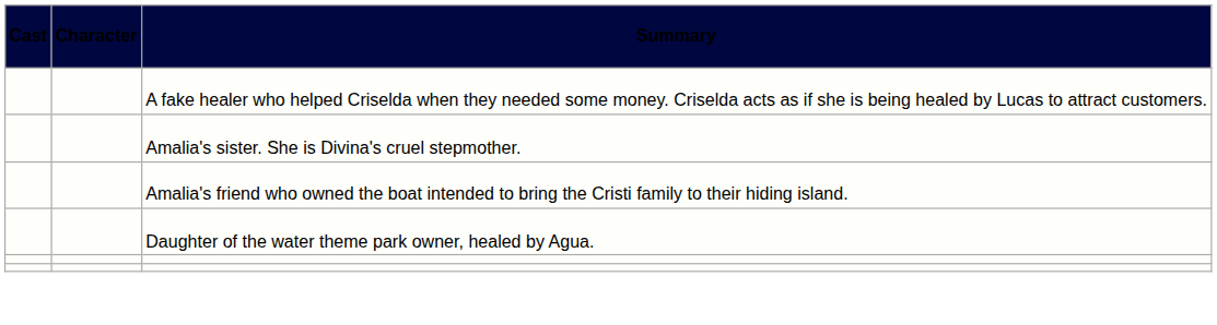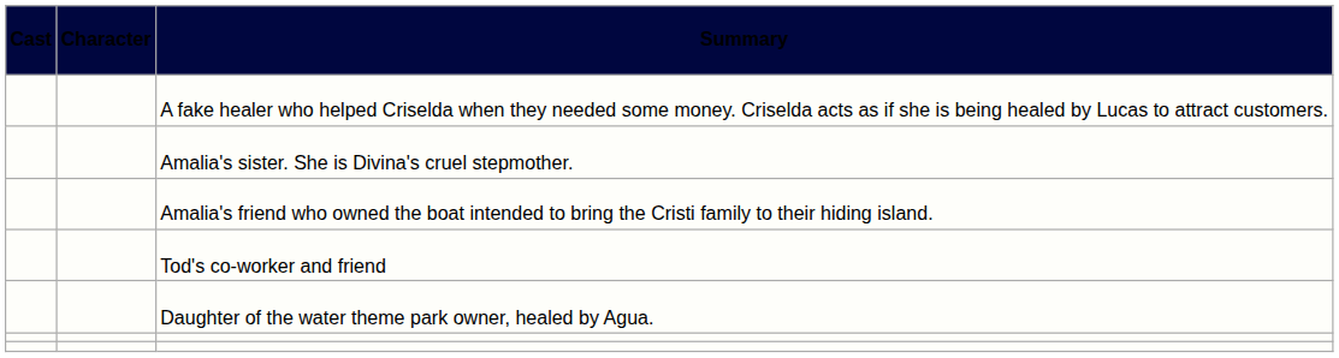+ row: Tod's co-worker and friend
